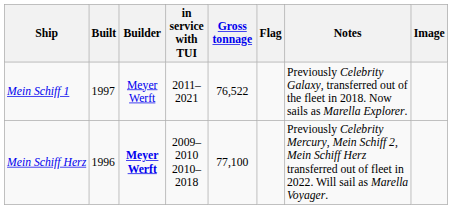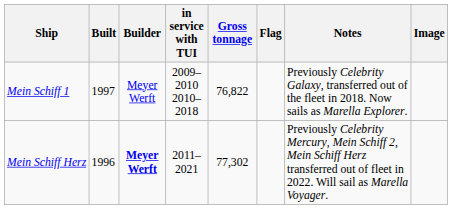Mein Schiff 1 | in service with TUI: 2011–2021 -> 2009–2010 2010–2018
Mein Schiff 1 | Gross tonnage: 76,522 -> 76,822
Mein Schiff Herz | in service with TUI: 2009–2010 2010–2018 -> 2011–2021
Mein Schiff Herz | Gross tonnage: 77,100 -> 77,302
